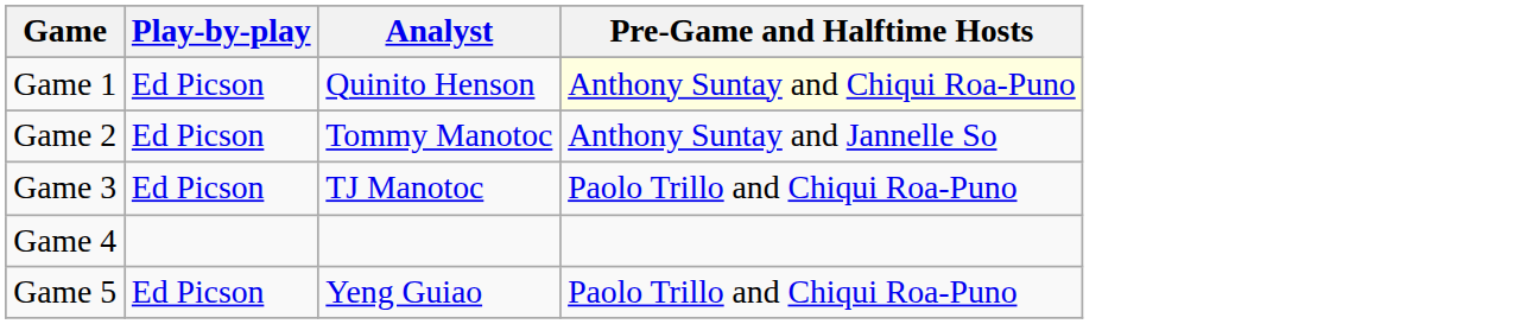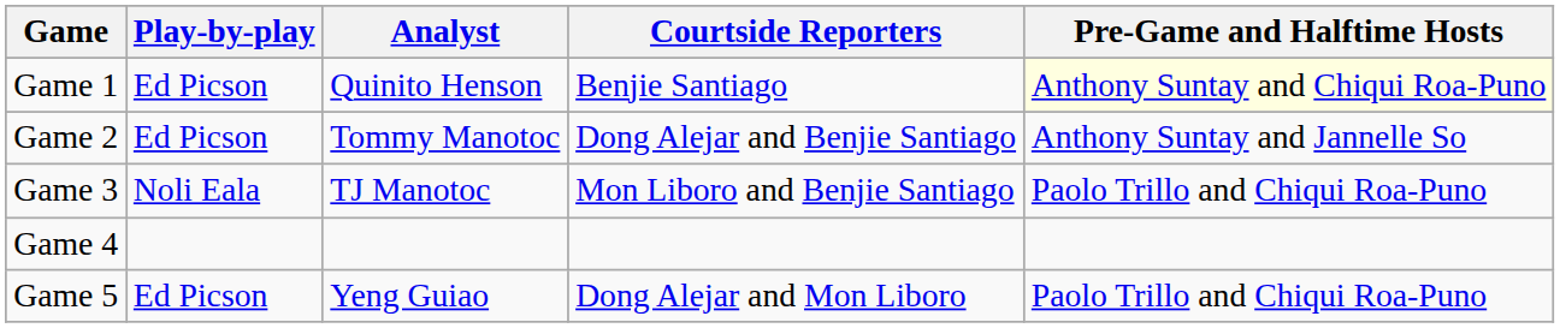+ column: Courtside Reporters | Benjie Santiago | Dong Alejar and Benjie Santiago | Mon Liboro and Benjie Santiago | Dong Alejar and Mon Liboro
Game 3 | Play-by-play: Ed Picson -> Noli Eala
